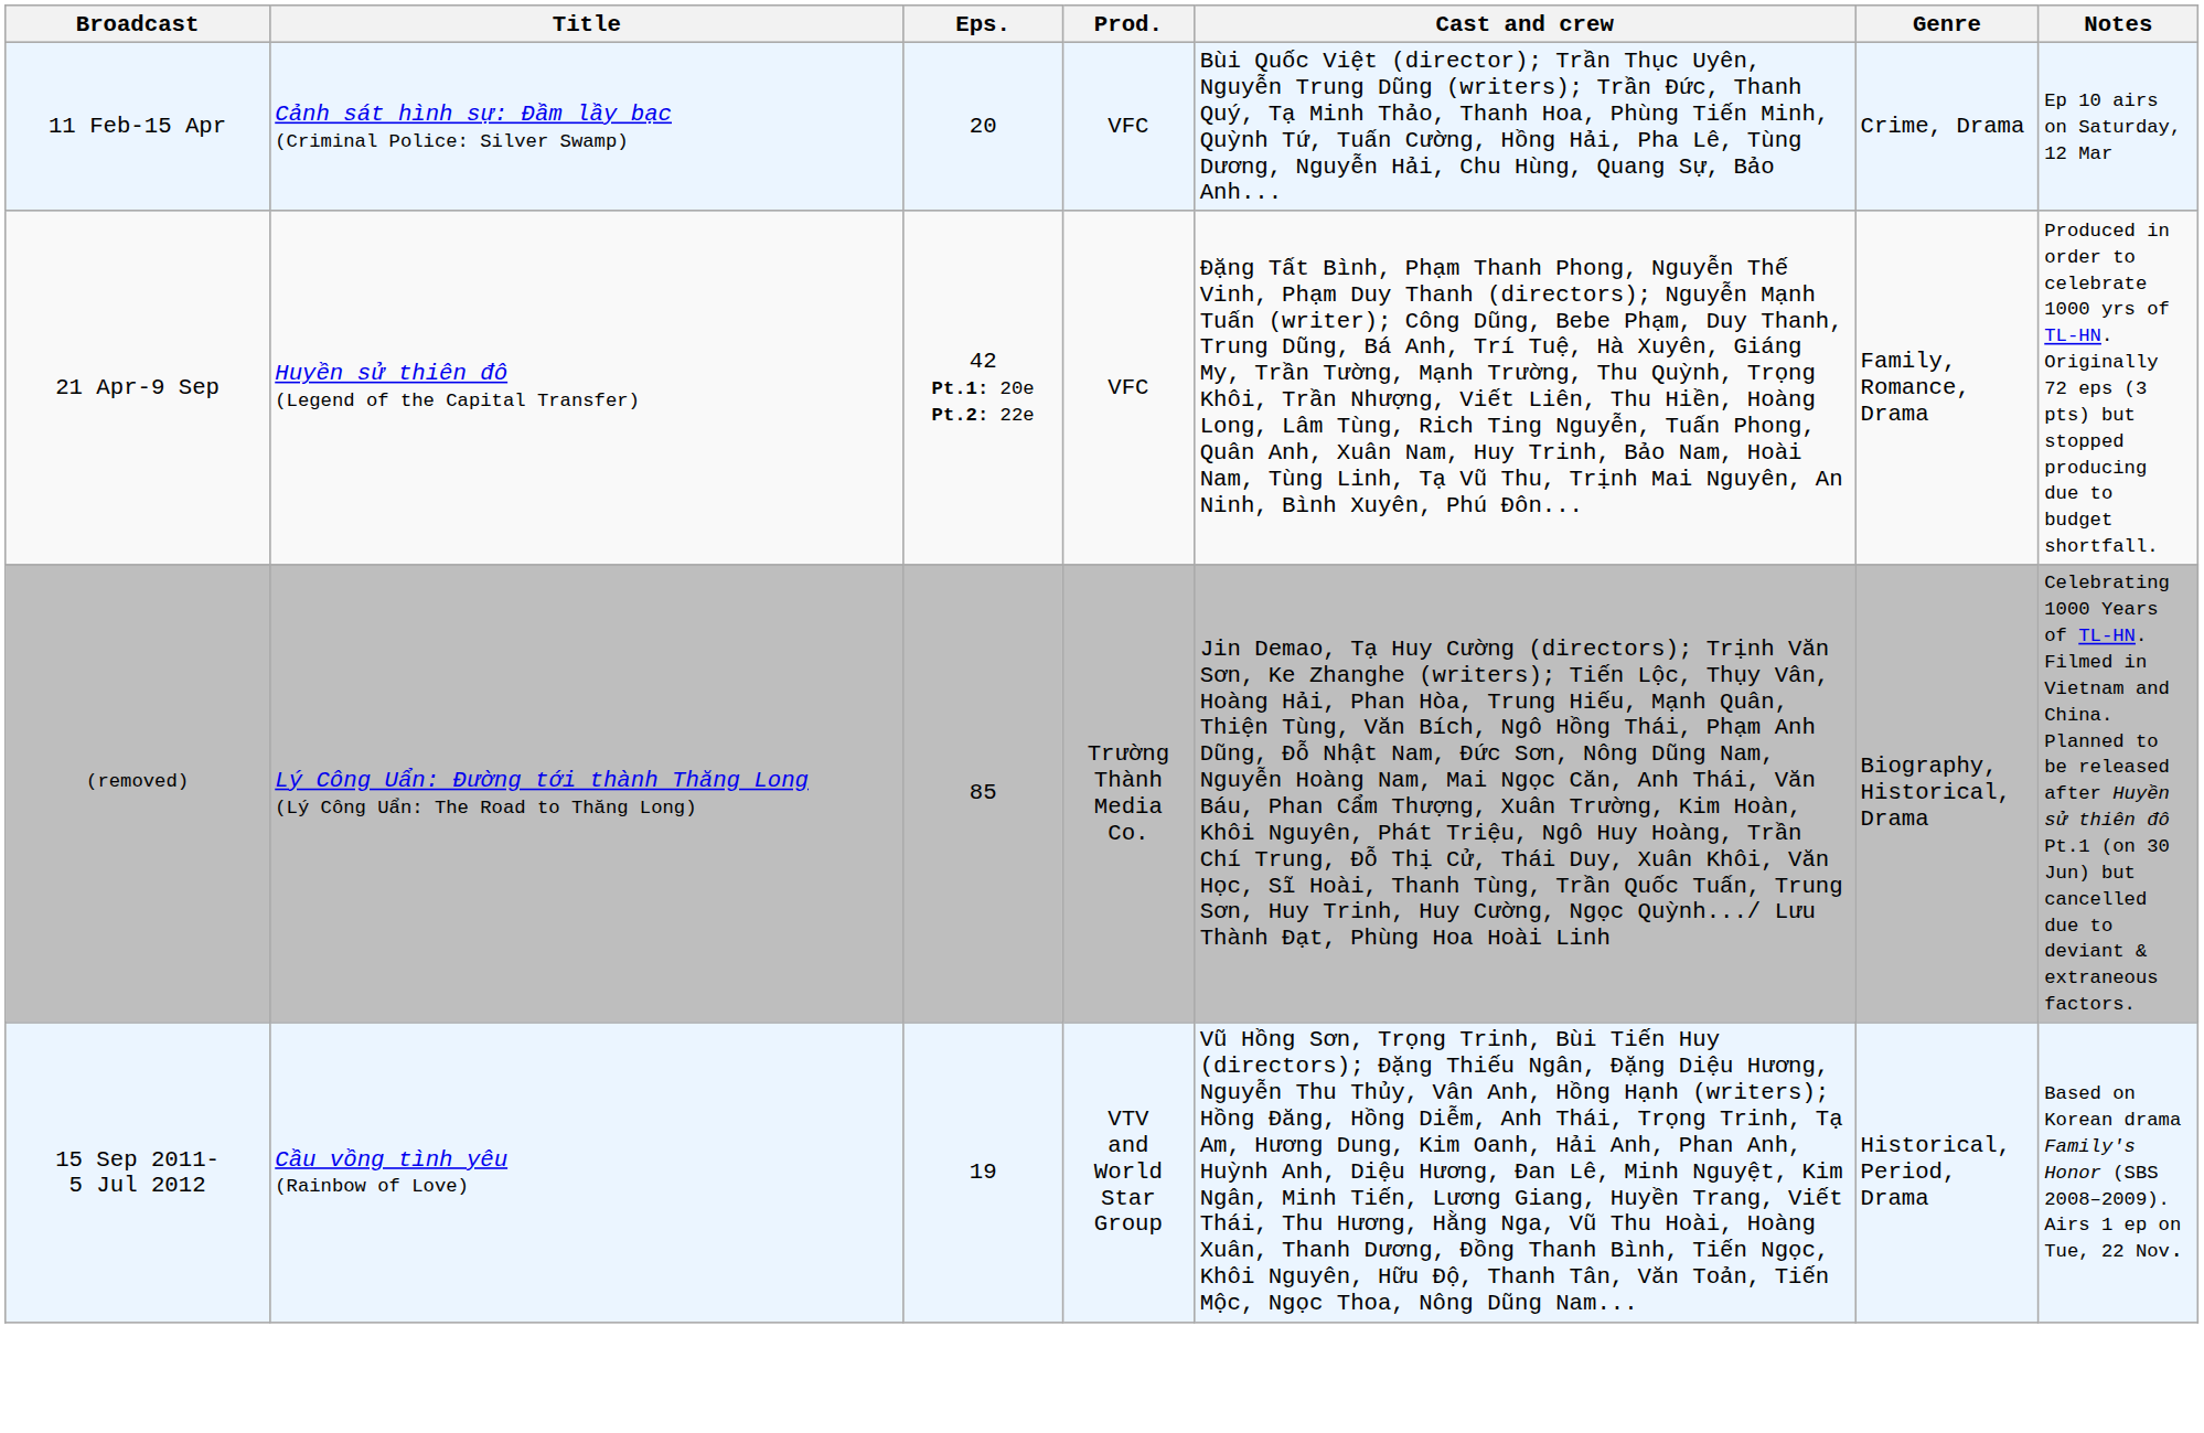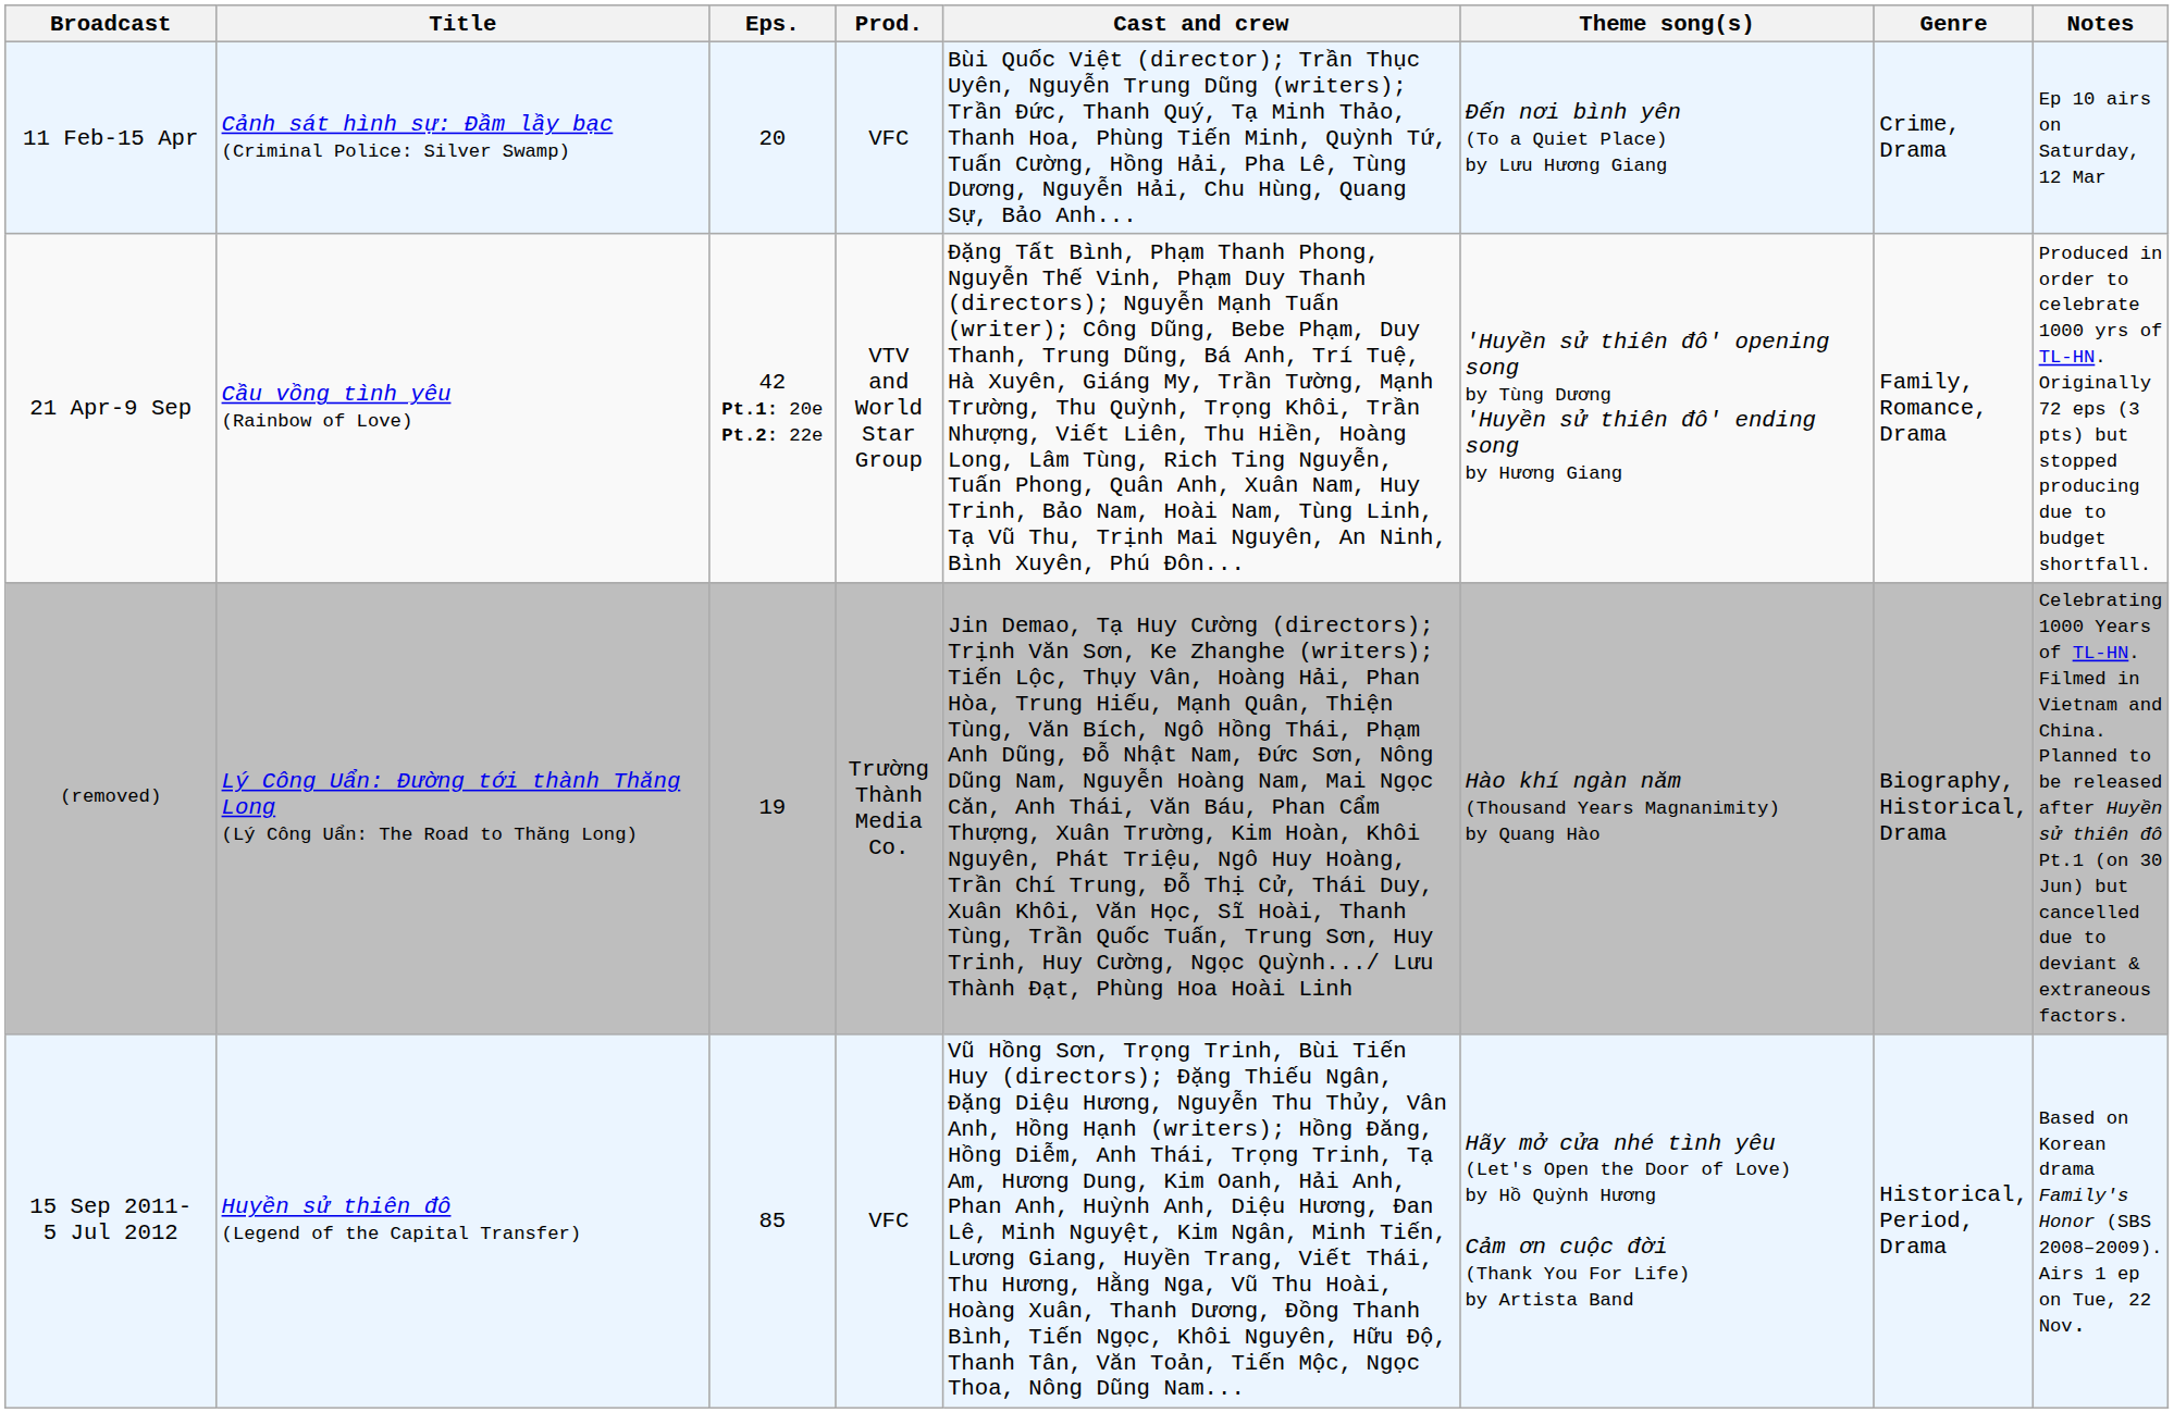+ column: Theme song(s) | Đến nơi bình yên (To a Quiet Place) by Lưu Hương Giang | 'Huyền sử thiên đô' opening song by Tùng Dương 'Huyền sử thiên đô' ending song by Hương Giang | Hào khí ngàn năm (Thousand Years Magnanimity) by Quang Hào | Hãy mở cửa nhé tình yêu (Let's Open the Door of Love) by Hồ Quỳnh Hương Cảm ơn cuộc đời (Thank You For Life) by Artista Band
21 Apr-9 Sep | Title: Huyền sử thiên đô (Legend of the Capital Transfer) -> Cầu vồng tình yêu (Rainbow of Love)
21 Apr-9 Sep | Prod.: VFC -> VTV and World Star Group
(removed) | Eps.: 85 -> 19
15 Sep 2011- 5 Jul 2012 | Title: Cầu vồng tình yêu (Rainbow of Love) -> Huyền sử thiên đô (Legend of the Capital Transfer)
15 Sep 2011- 5 Jul 2012 | Eps.: 19 -> 85
15 Sep 2011- 5 Jul 2012 | Prod.: VTV and World Star Group -> VFC
